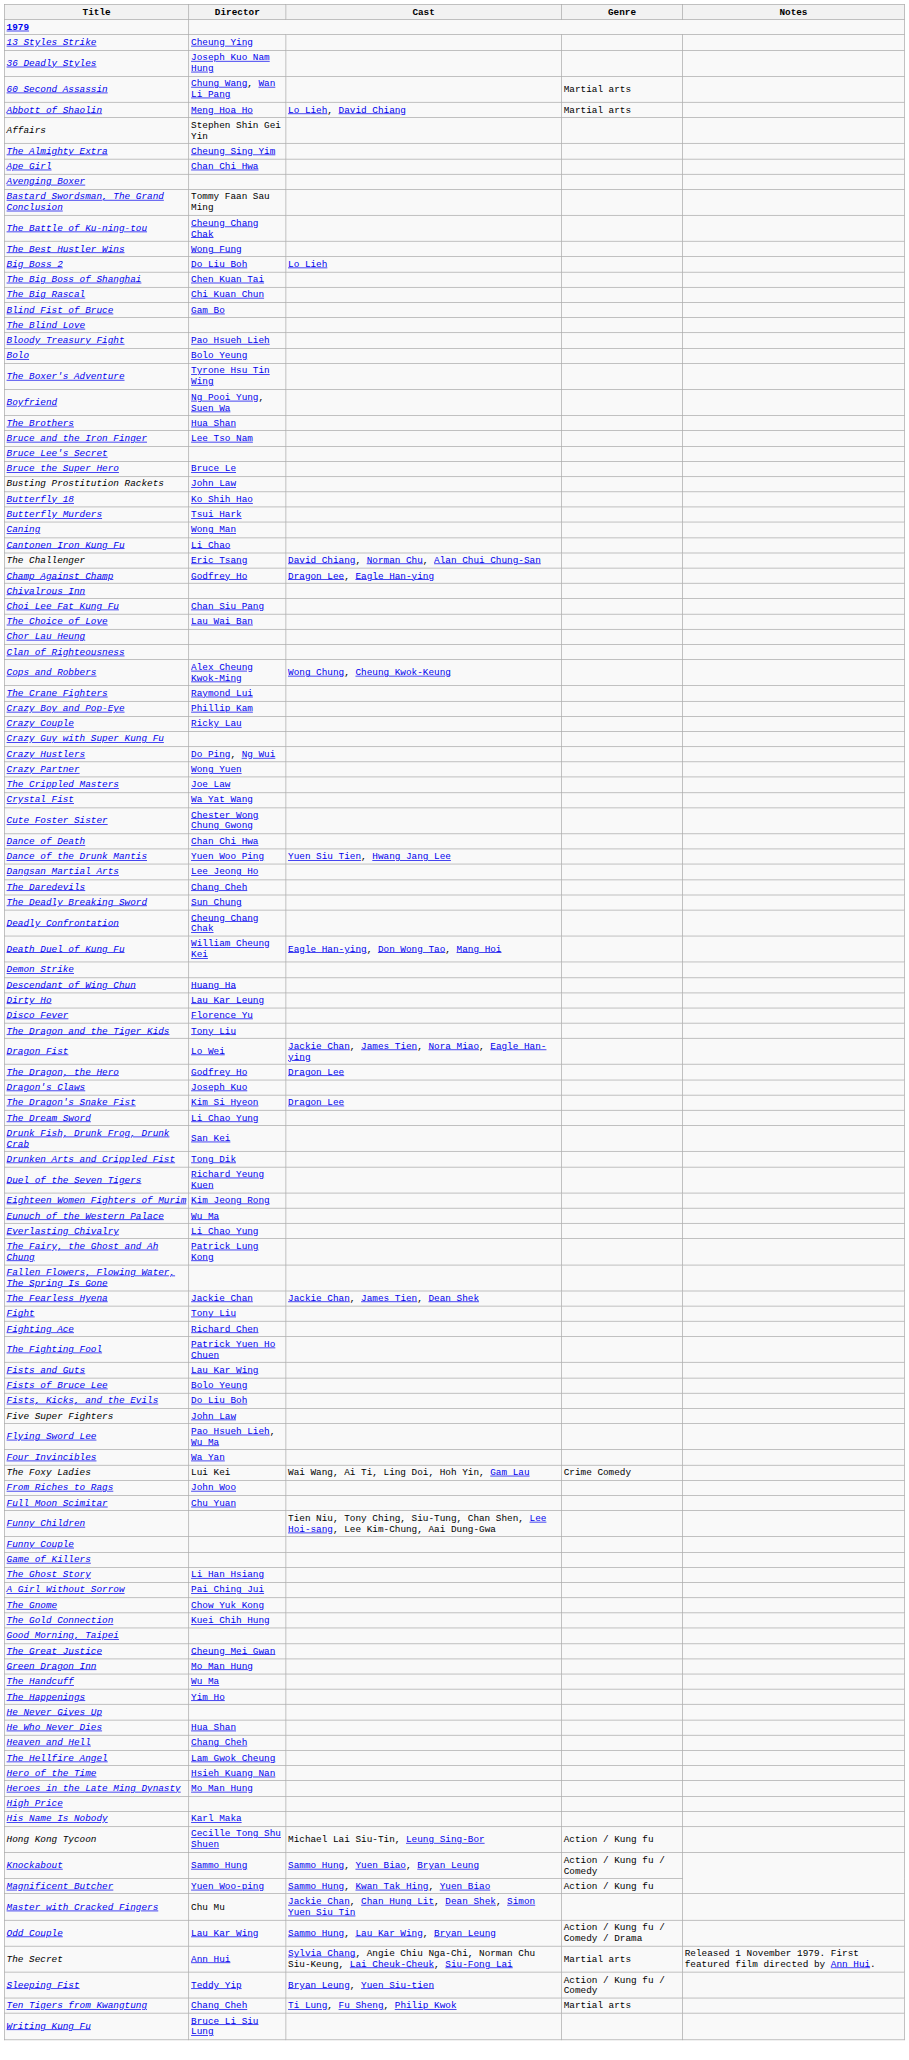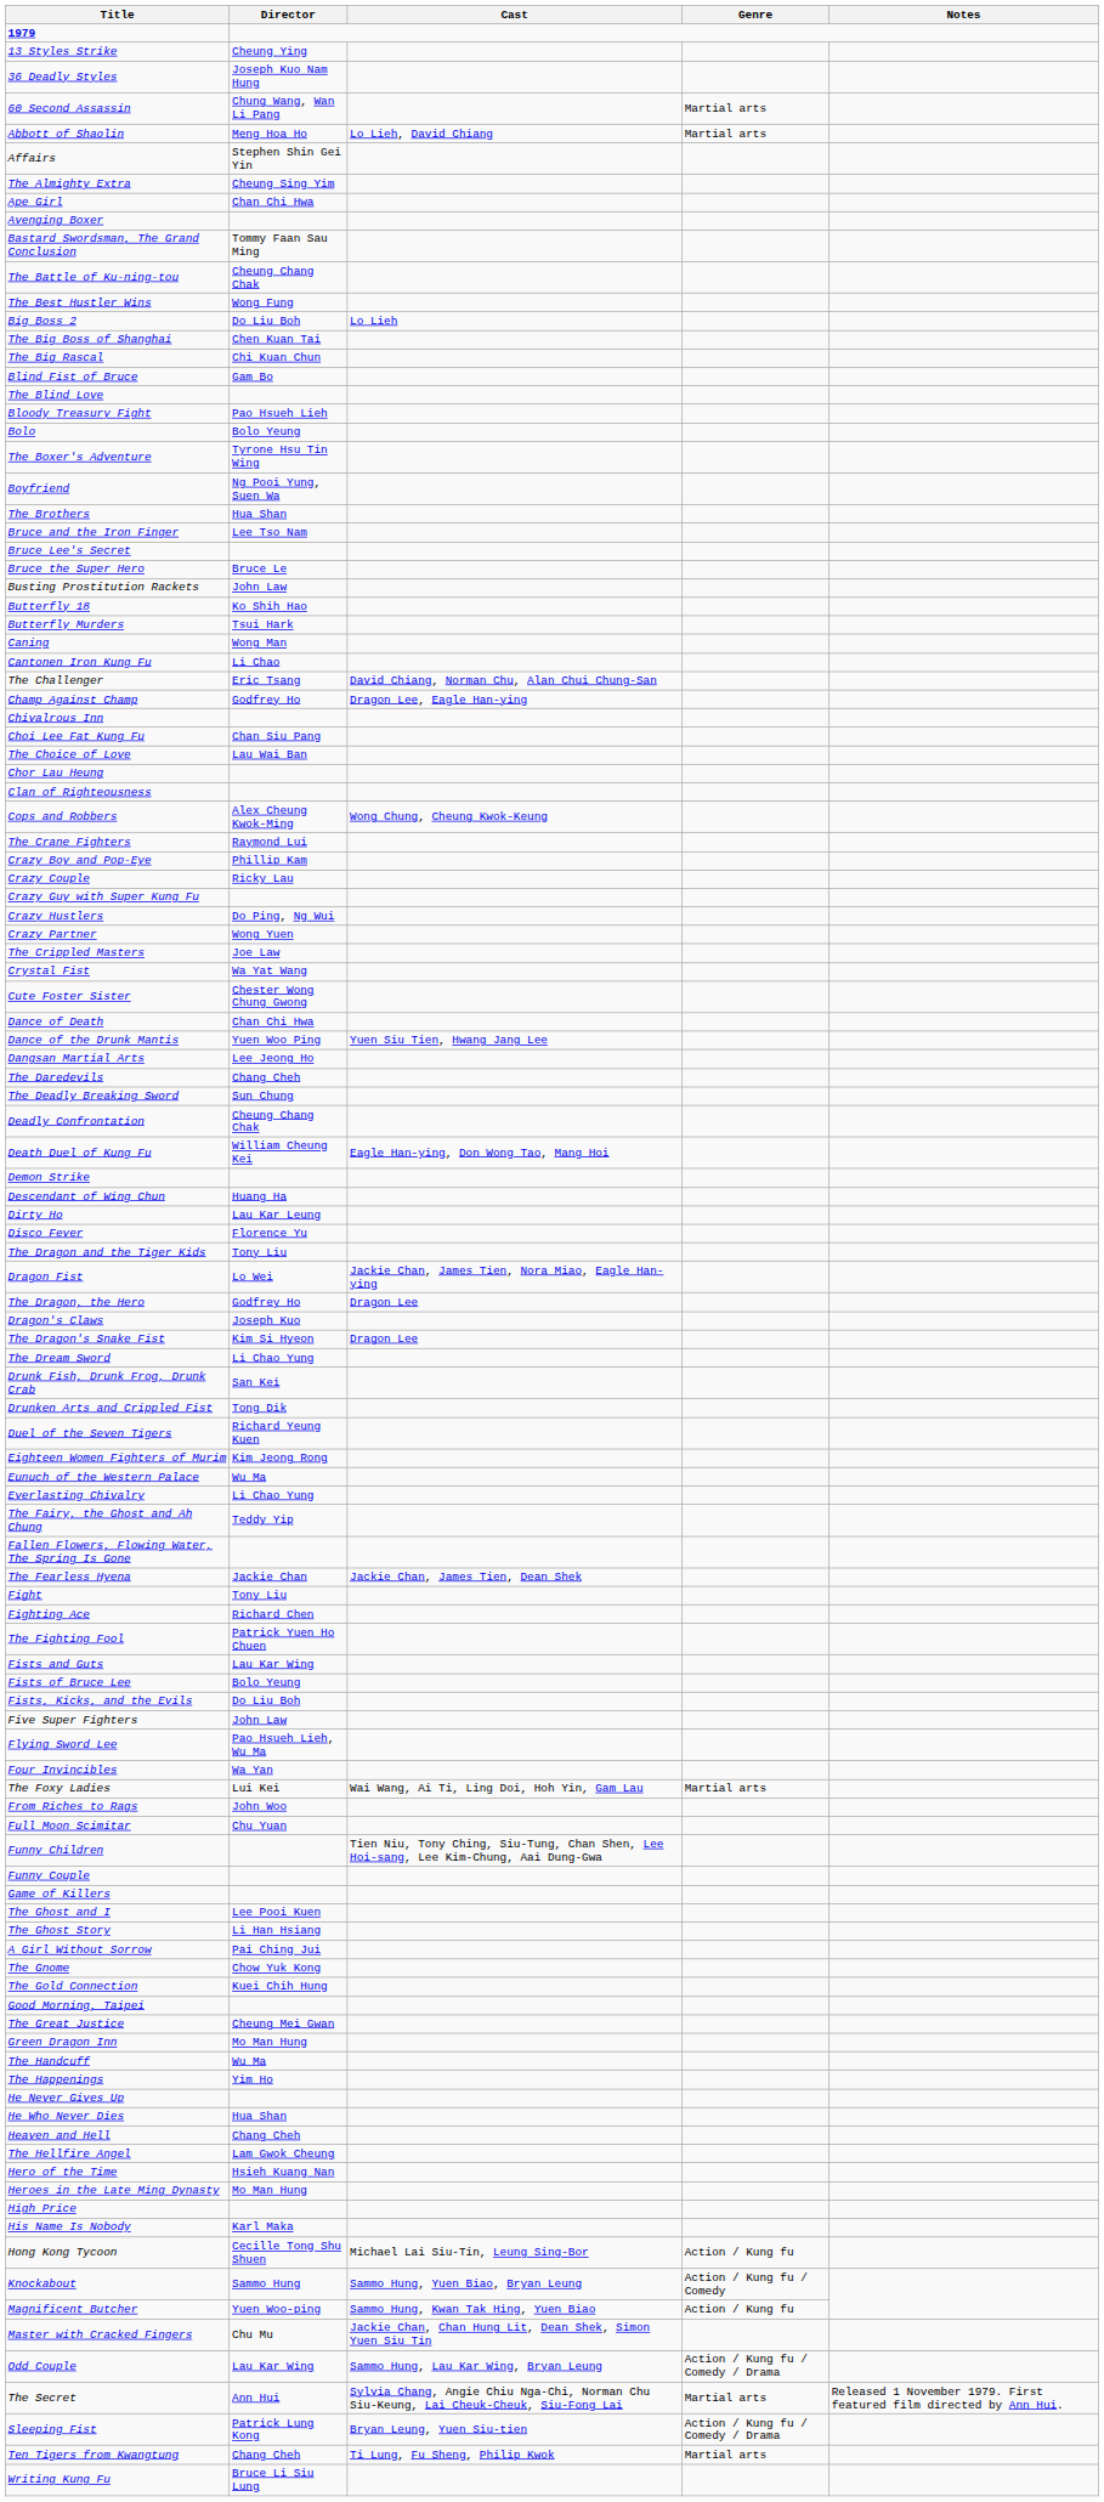The Fairy, the Ghost and Ah Chung | Director: Patrick Lung Kong -> Teddy Yip
The Foxy Ladies | Genre: Crime Comedy -> Martial arts
+ row: The Ghost and I | Lee Pooi Kuen
Sleeping Fist | Director: Teddy Yip -> Patrick Lung Kong
Sleeping Fist | Genre: Action / Kung fu / Comedy -> Action / Kung fu / Comedy / Drama
